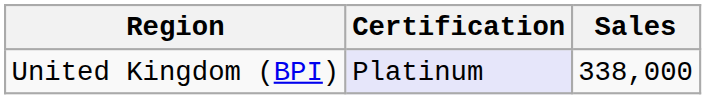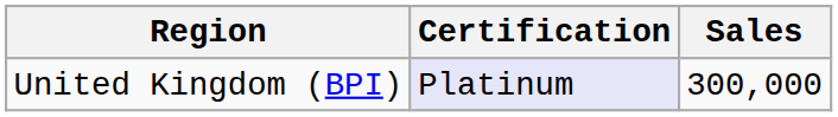United Kingdom (BPI) | Sales: 338,000 -> 300,000
